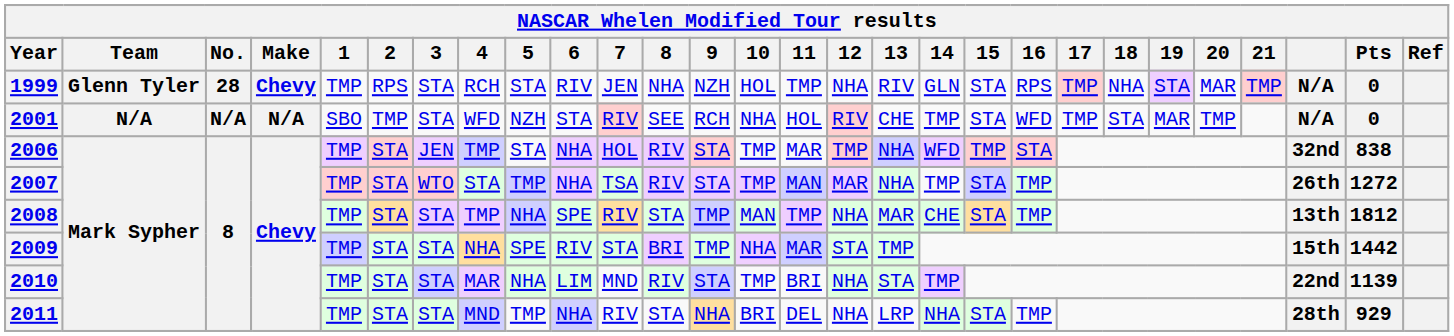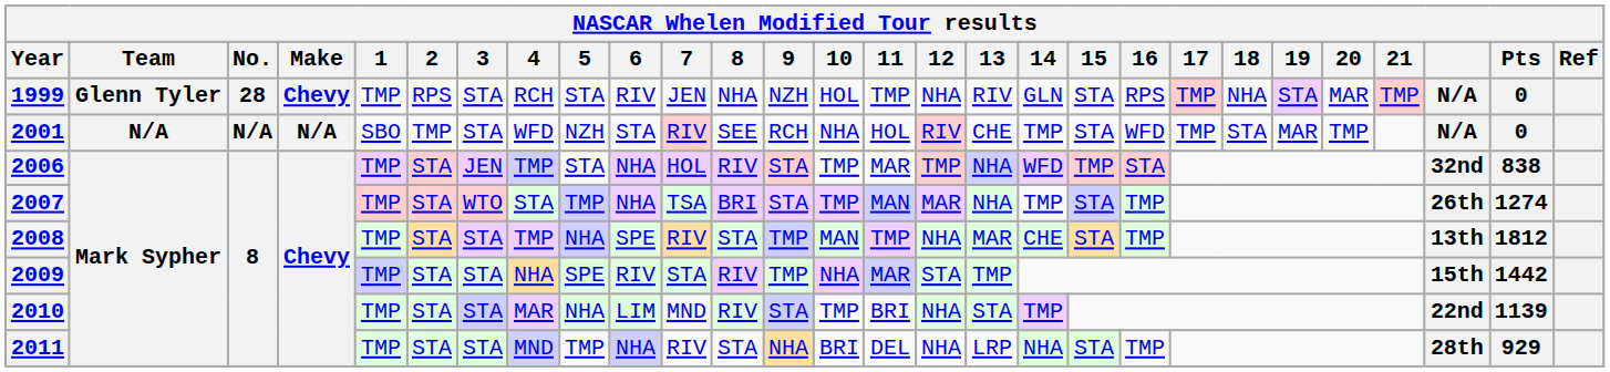2007 | 8: RIV -> BRI
2007 | Pts: 1272 -> 1274
2009 | 8: BRI -> RIV
